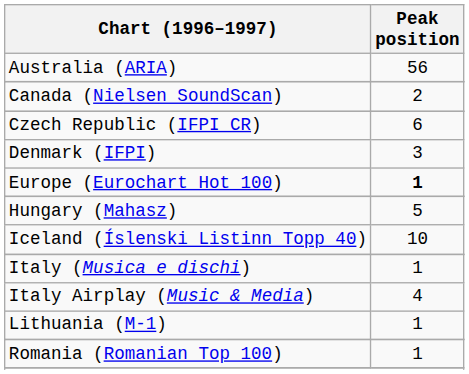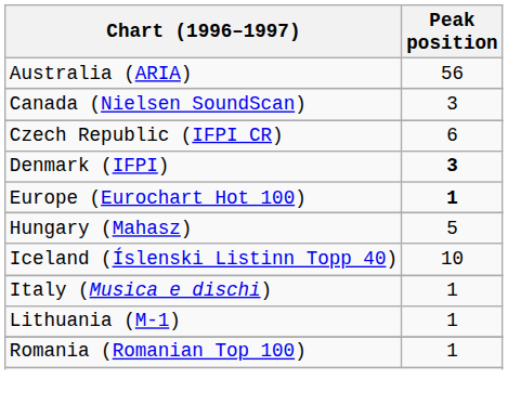Canada (Nielsen SoundScan) | Peak position: 2 -> 3
Denmark (IFPI) | Peak position: normal -> bold
- row: Italy Airplay (Music & Media) | 4
